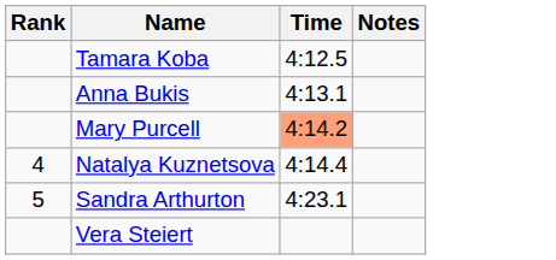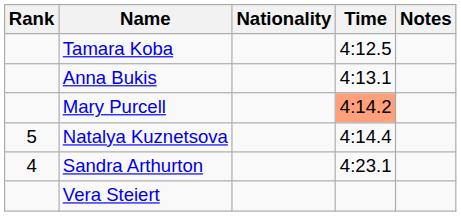+ column: Nationality
Natalya Kuznetsova | Rank: 4 -> 5
Sandra Arthurton | Rank: 5 -> 4
